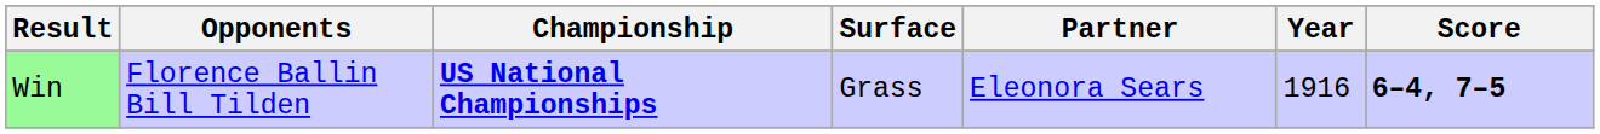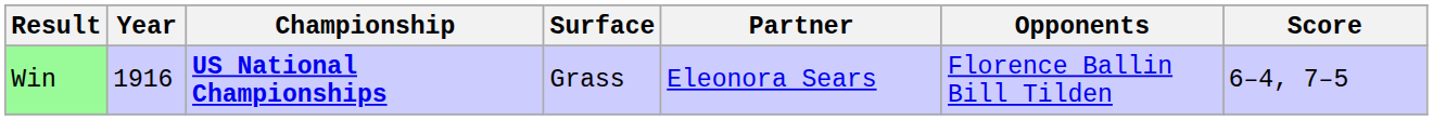columns swapped: Year <-> Opponents
Win | Score: bold -> normal
